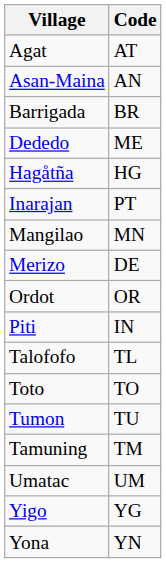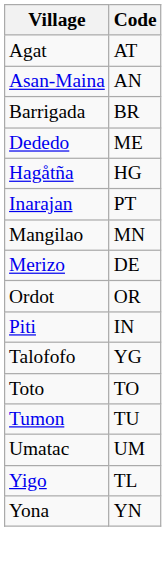Talofofo | Code: TL -> YG
- row: Tamuning | TM
Yigo | Code: YG -> TL
